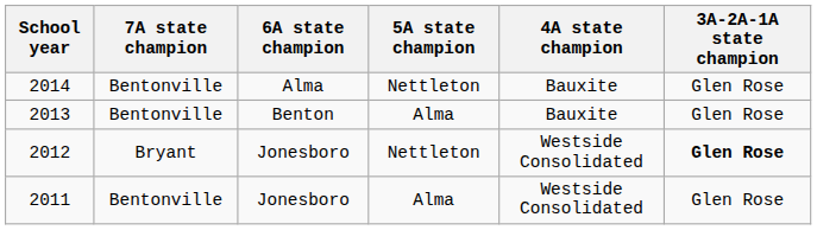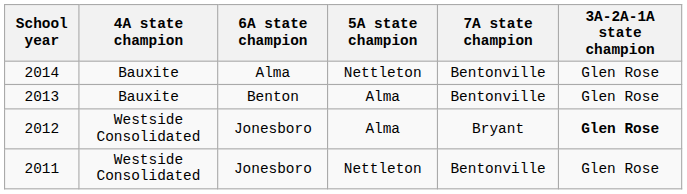columns swapped: 7A state champion <-> 4A state champion
2012 | 5A state champion: Nettleton -> Alma
2011 | 5A state champion: Alma -> Nettleton
